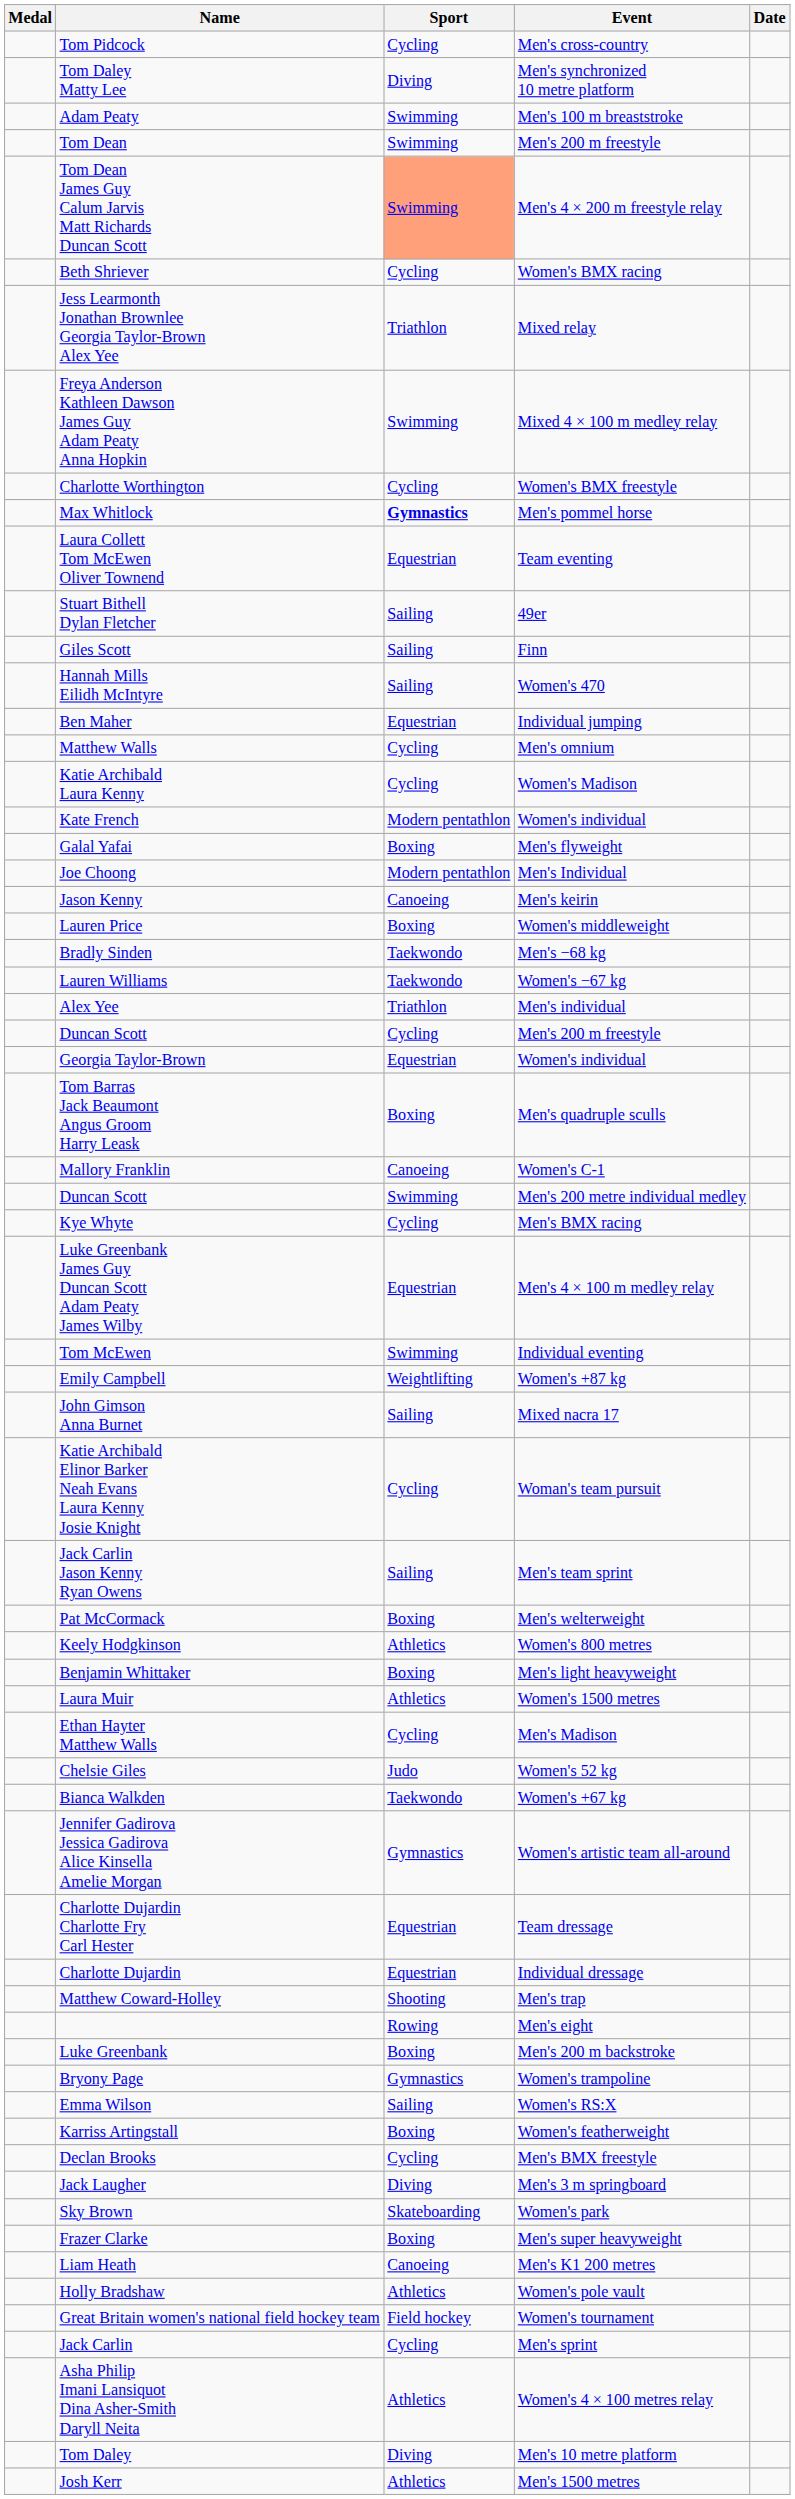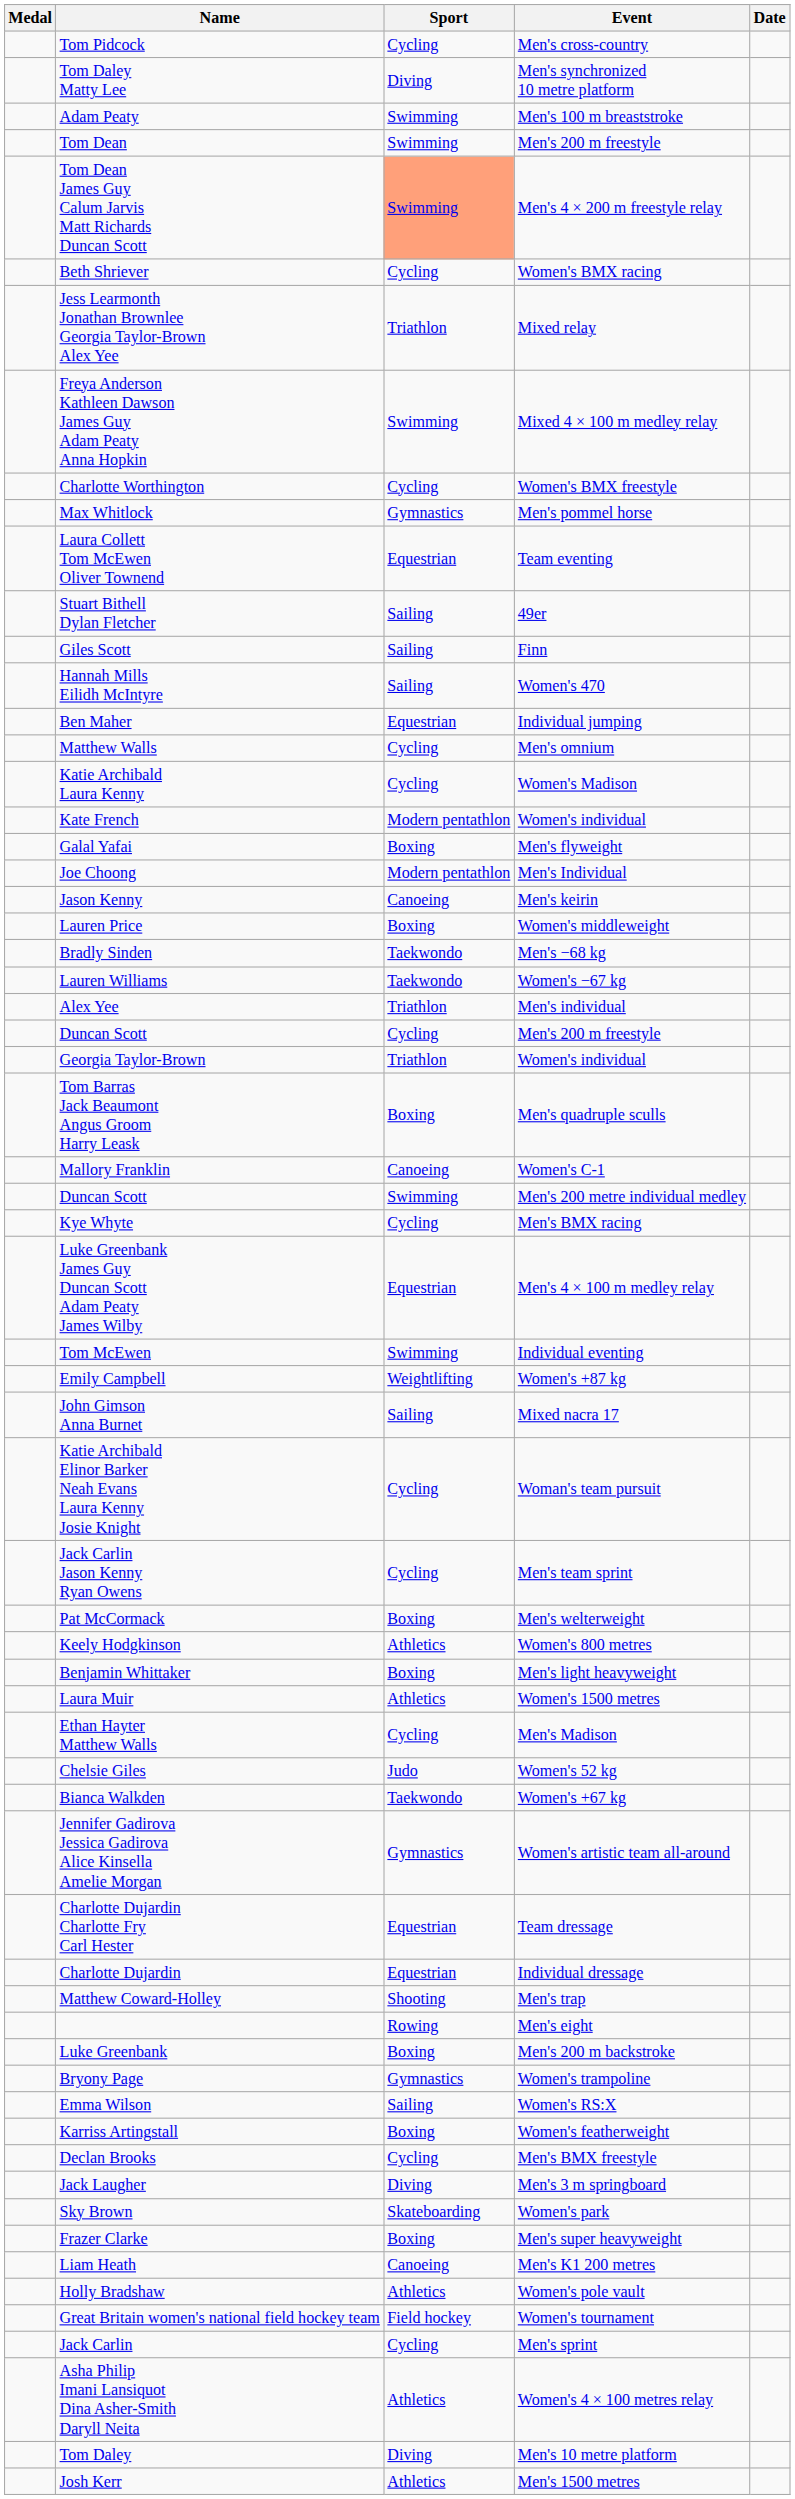Max Whitlock | Sport: bold -> normal
Georgia Taylor-Brown | Sport: Equestrian -> Triathlon
Jack Carlin Jason Kenny Ryan Owens | Sport: Sailing -> Cycling
